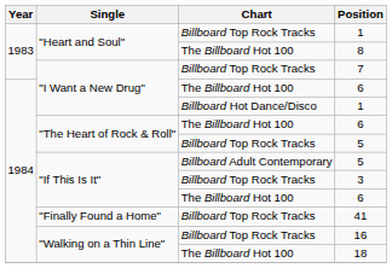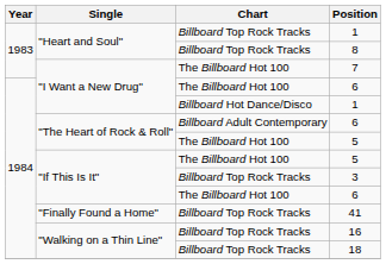8 | Chart: The Billboard Hot 100 -> Billboard Top Rock Tracks
7 | Chart: Billboard Top Rock Tracks -> The Billboard Hot 100
"The Heart of Rock & Roll" / 6 | Chart: The Billboard Hot 100 -> Billboard Adult Contemporary
"The Heart of Rock & Roll" / 5 | Chart: Billboard Top Rock Tracks -> The Billboard Hot 100
"If This Is It" / 5 | Chart: Billboard Adult Contemporary -> The Billboard Hot 100
18 | Chart: The Billboard Hot 100 -> Billboard Top Rock Tracks
